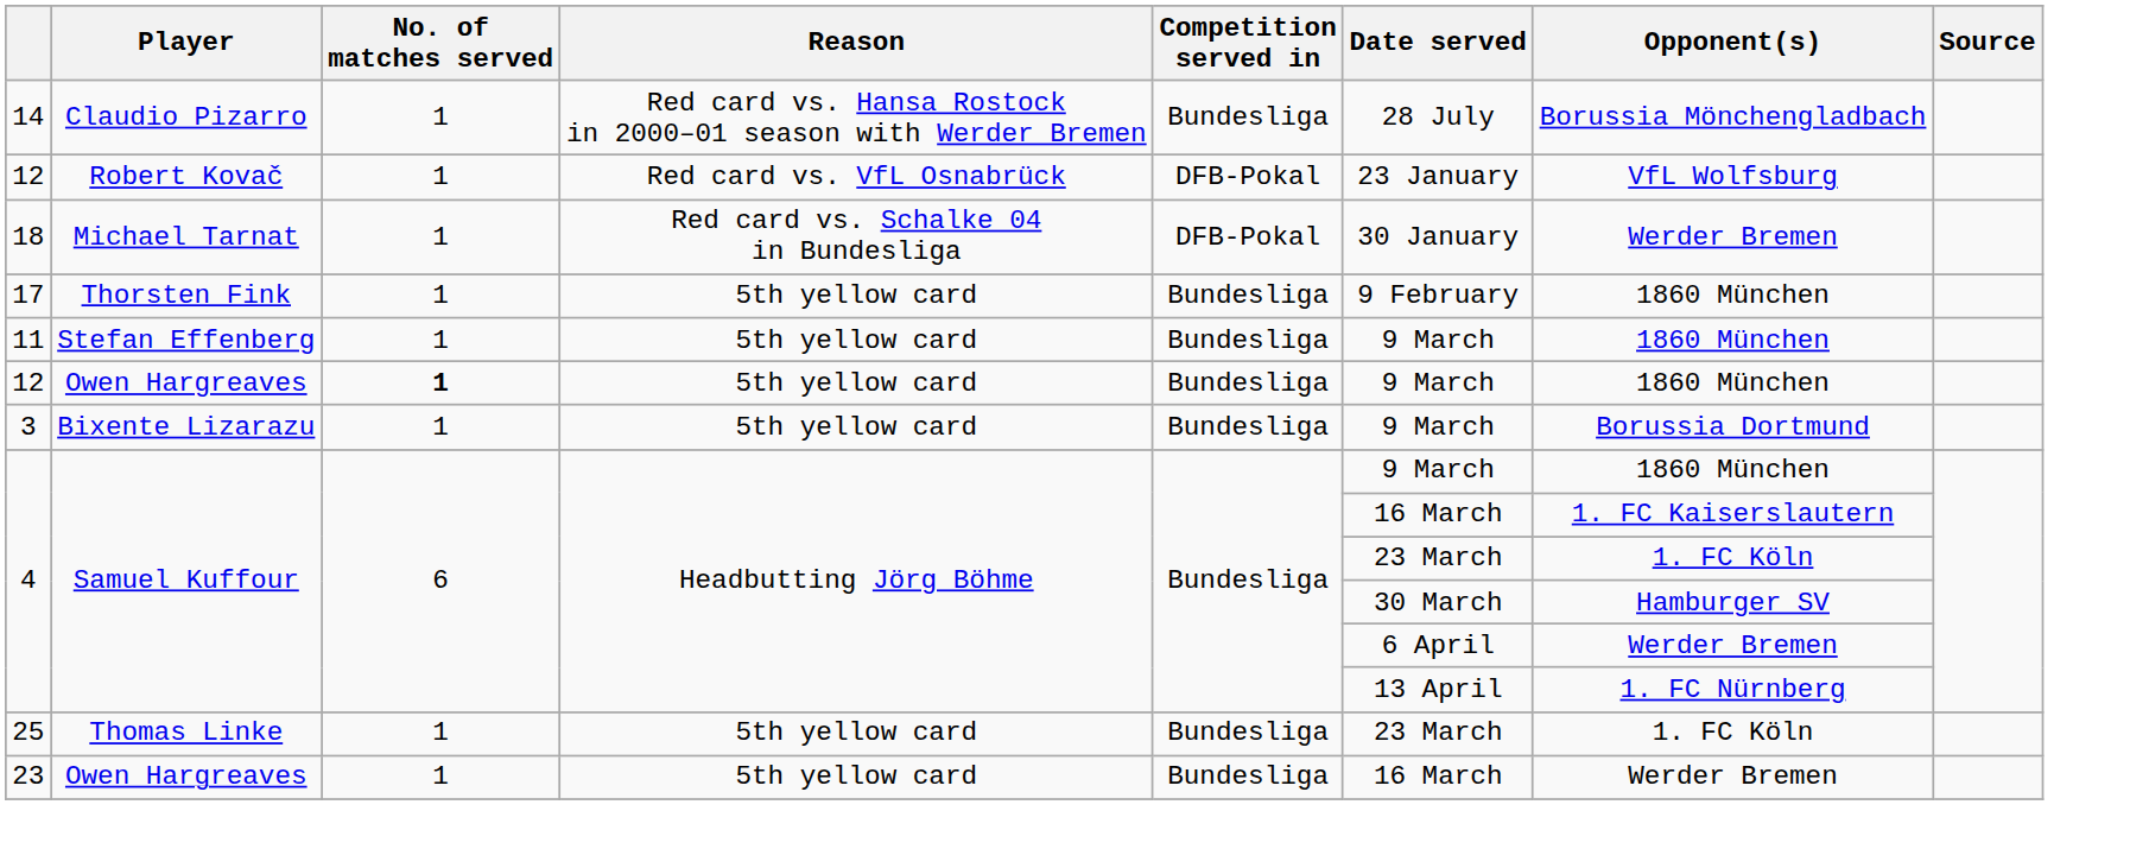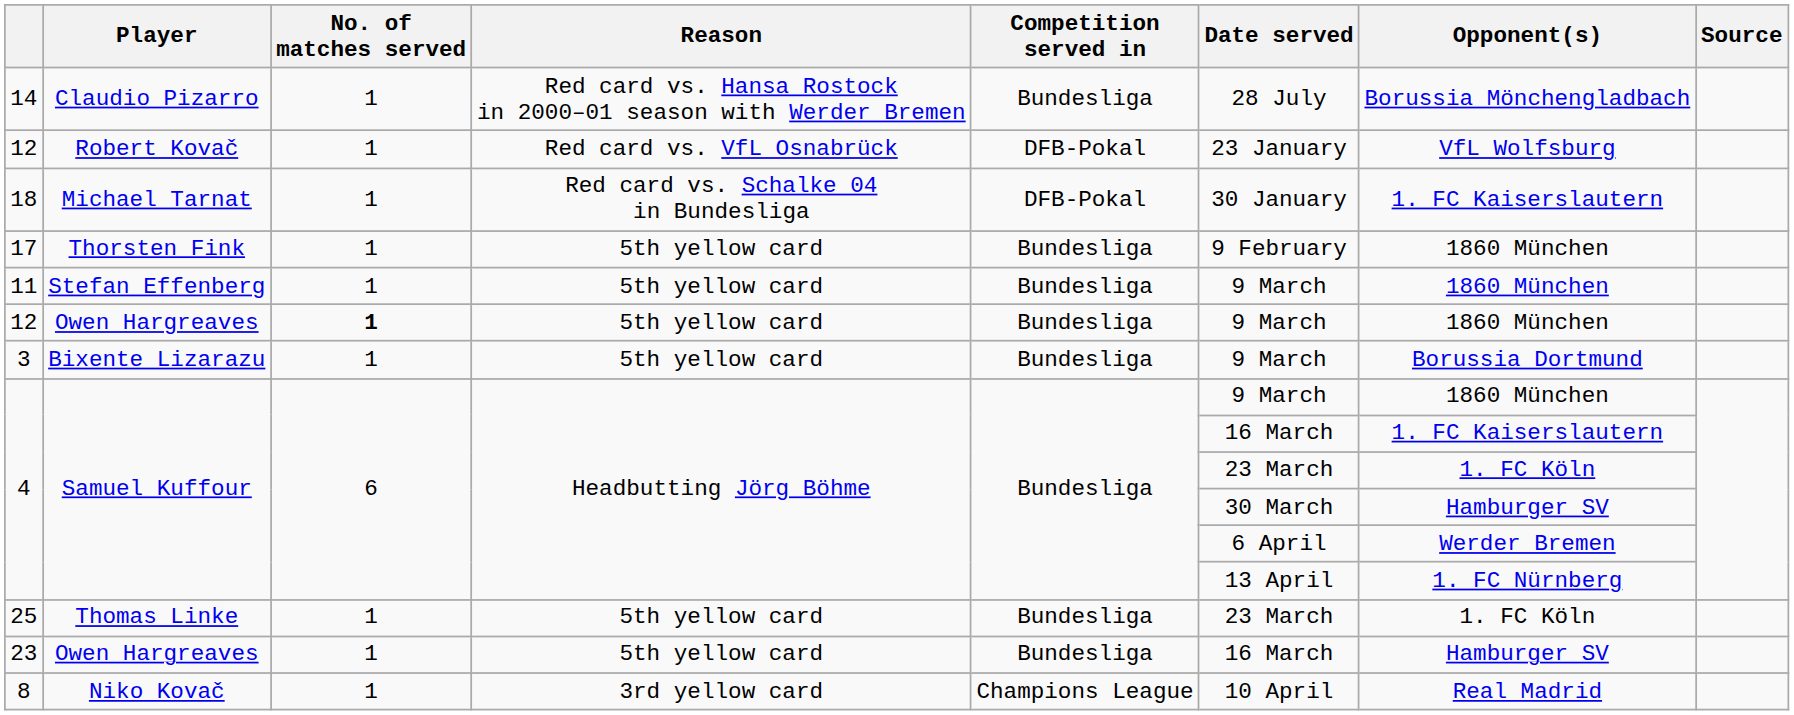18 | Opponent(s): Werder Bremen -> 1. FC Kaiserslautern
23 | Opponent(s): Werder Bremen -> Hamburger SV
+ row: 8 | Niko Kovač | 1 | 3rd yellow card | Champions League | 10 April | Real Madrid
